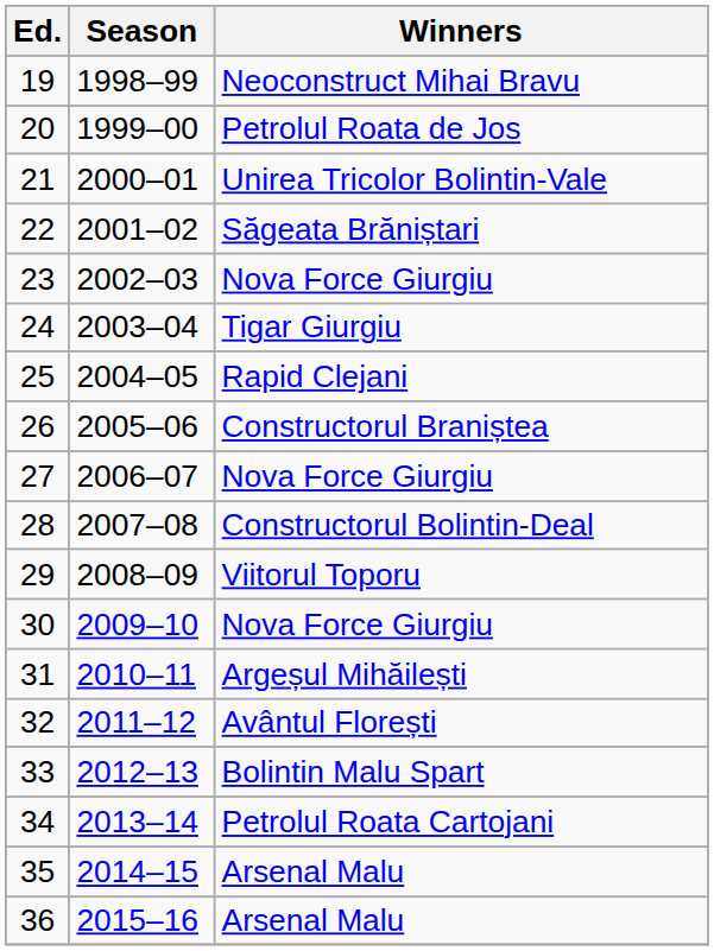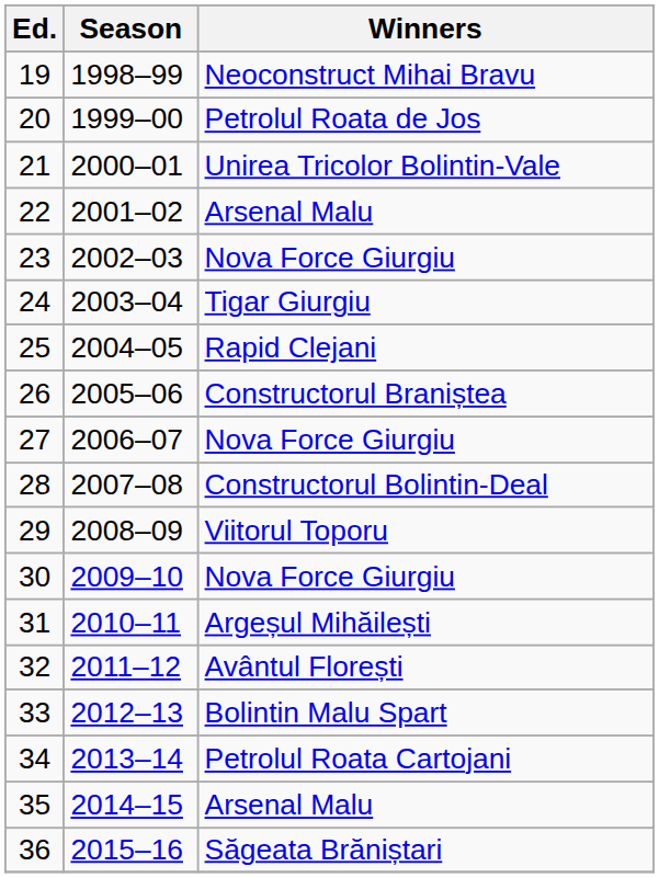22 | Winners: Săgeata Brăniștari -> Arsenal Malu
36 | Winners: Arsenal Malu -> Săgeata Brăniștari
